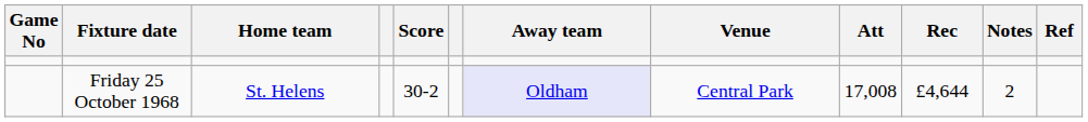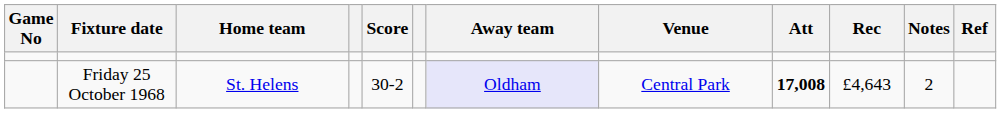Friday 25 October 1968 | Att: normal -> bold
Friday 25 October 1968 | Rec: £4,644 -> £4,643
